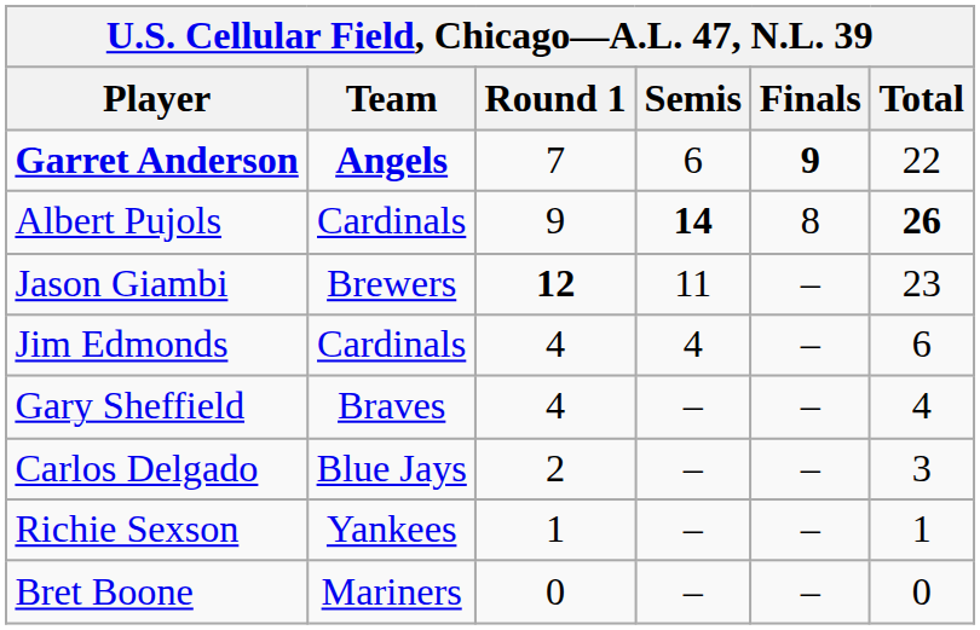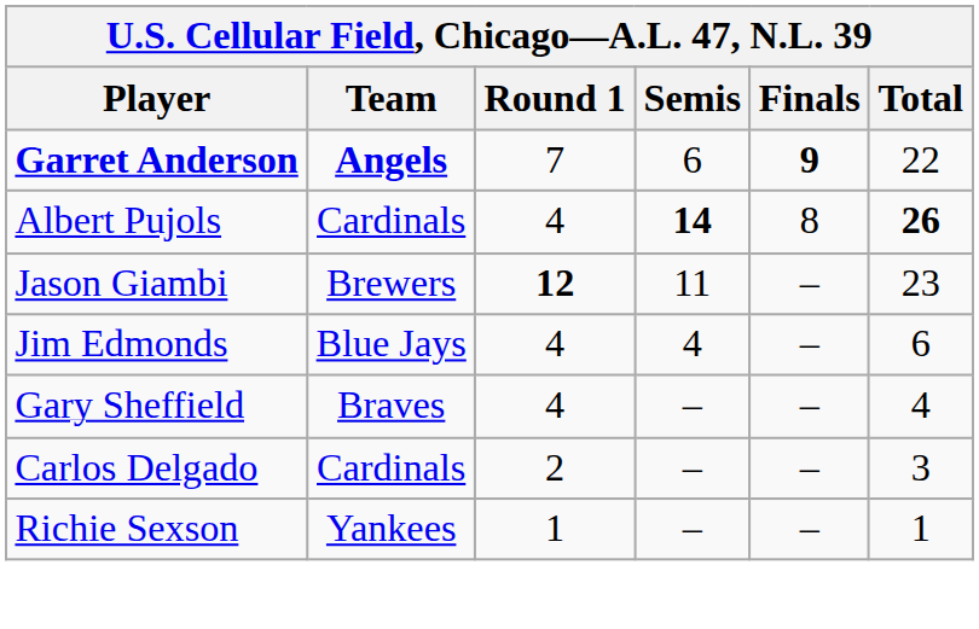Albert Pujols | Round 1: 9 -> 4
Jim Edmonds | Team: Cardinals -> Blue Jays
Carlos Delgado | Team: Blue Jays -> Cardinals
- row: Bret Boone | Mariners | 0 | – | – | 0
